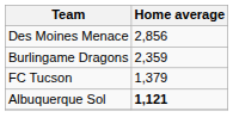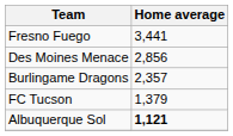+ row: Fresno Fuego | 3,441
Burlingame Dragons | Home average: 2,359 -> 2,357
